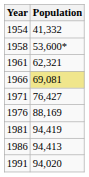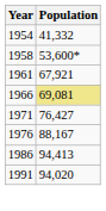1961 | Population: 62,321 -> 67,921
1976 | Population: 88,169 -> 88,167
- row: 1981 | 94,419
